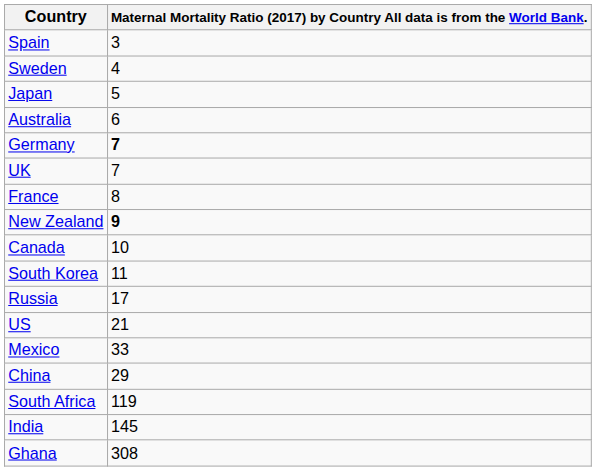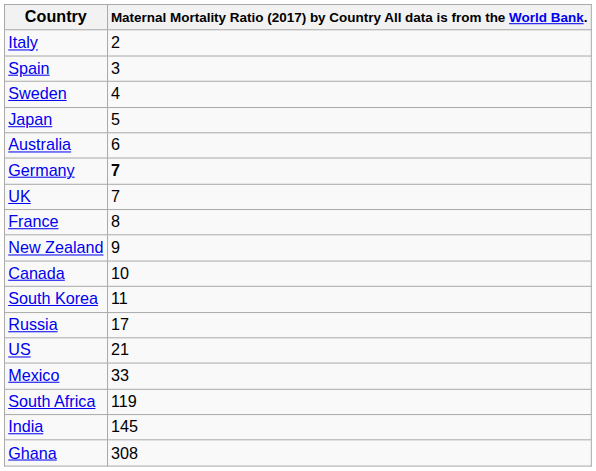+ row: Italy | 2
New Zealand | column 2: bold -> normal
- row: China | 29
